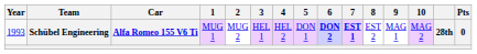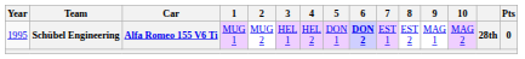Schübel Engineering | Year: 1993 -> 1995
Schübel Engineering | 7: bold -> normal
